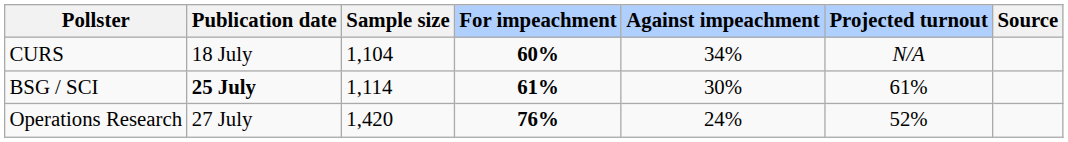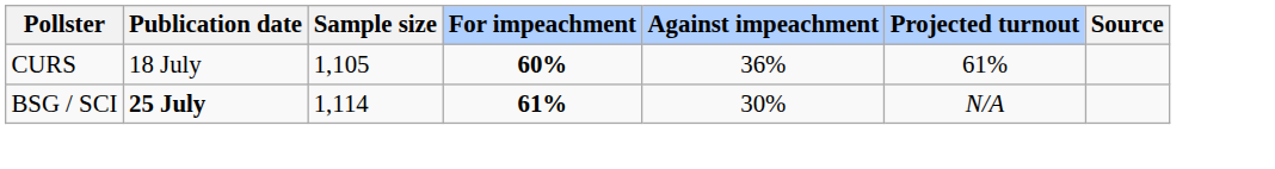CURS | Sample size: 1,104 -> 1,105
CURS | Against impeachment: 34% -> 36%
CURS | Projected turnout: N/A -> 61%
BSG / SCI | Projected turnout: 61% -> N/A
- row: Operations Research | 27 July | 1,420 | 76% | 24% | 52%
